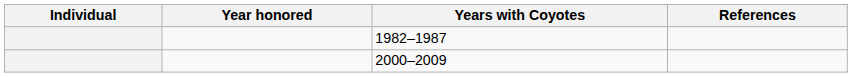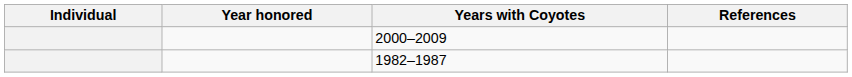rows swapped: 2000–2009 <-> 1982–1987
